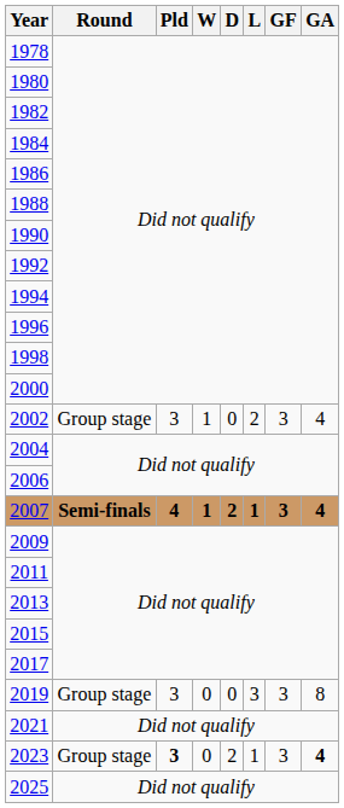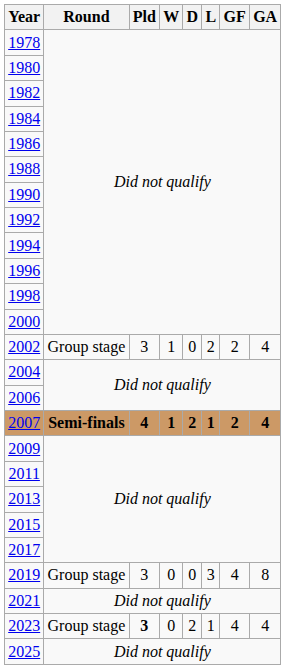2002 | GF: 3 -> 2
2007 | GF: 3 -> 2
2019 | GF: 3 -> 4
2023 | GF: 3 -> 4
2023 | GA: bold -> normal
